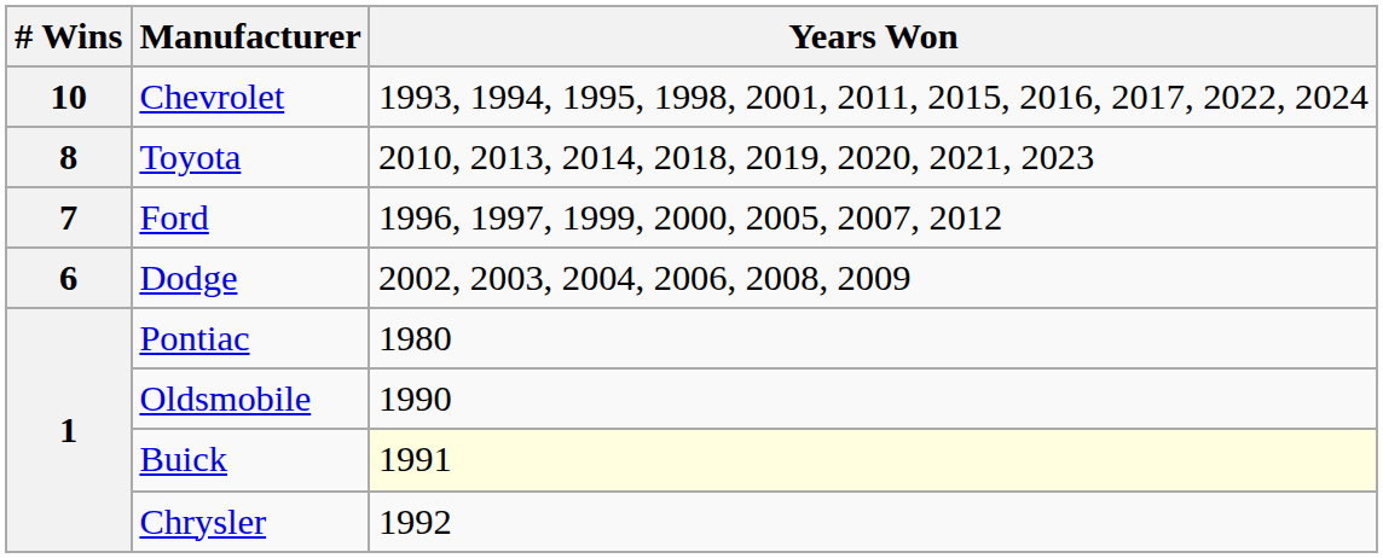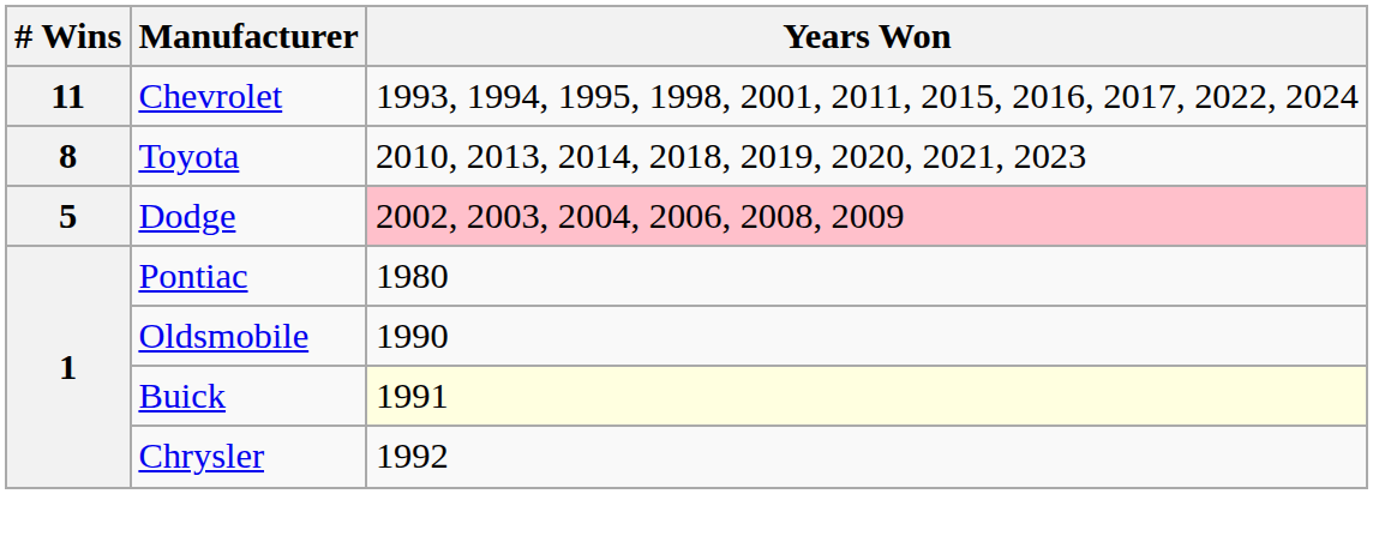Chevrolet | # Wins: 10 -> 11
- row: 7 | Ford | 1996, 1997, 1999, 2000, 2005, 2007, 2012
Dodge | # Wins: 6 -> 5
Dodge | Years Won: no background -> pink background
